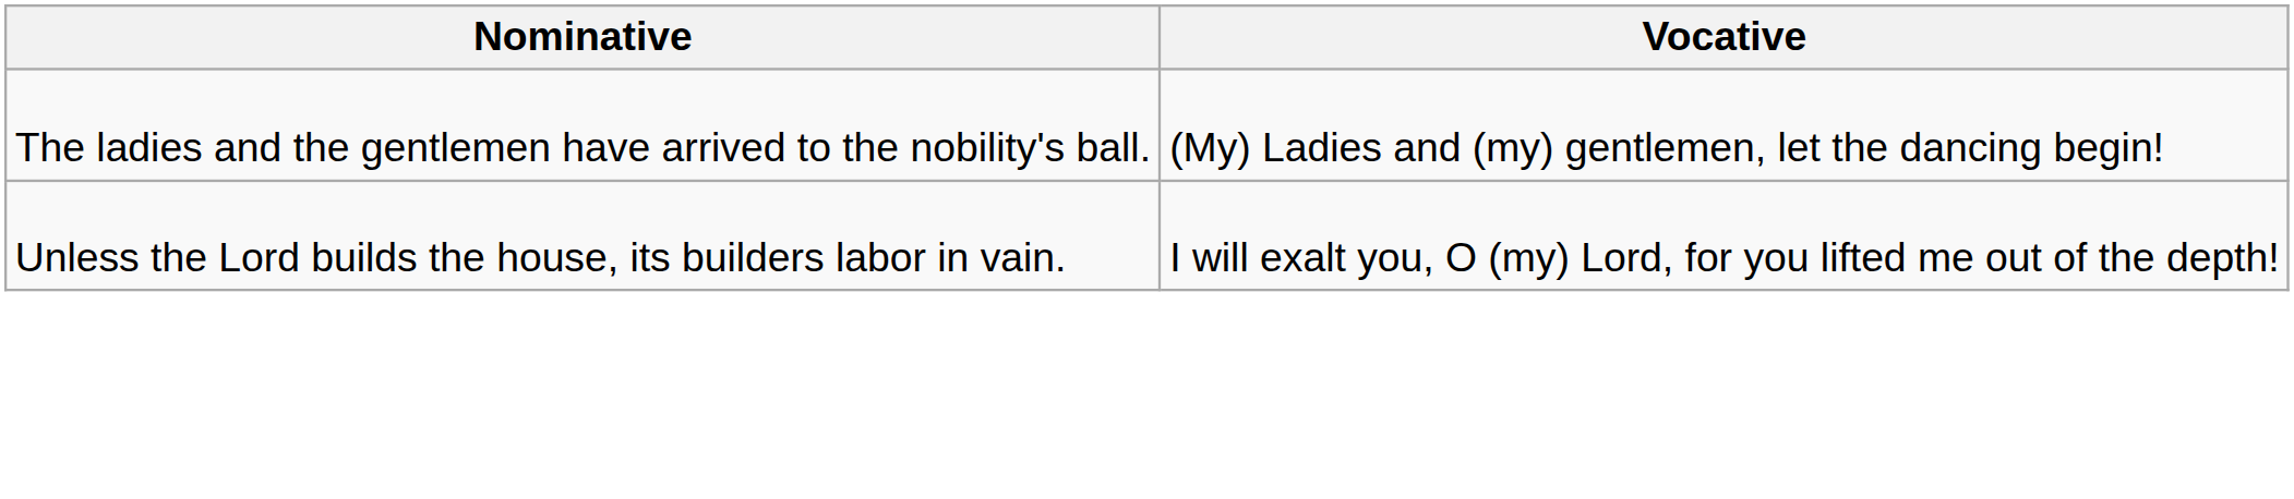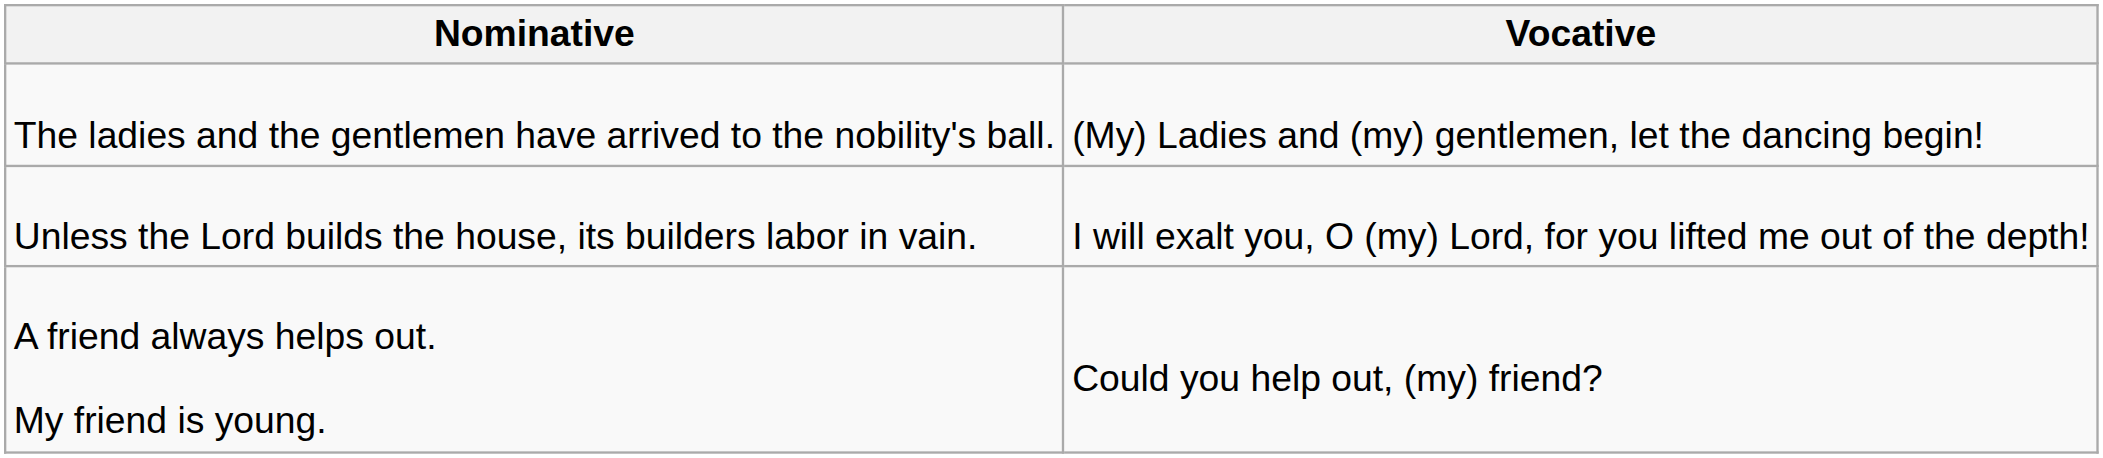+ row: A friend always helps out. My friend is young. | Could you help out, (my) friend?
